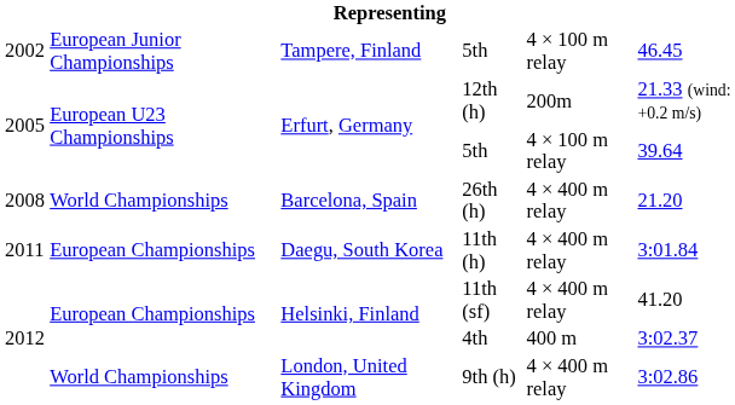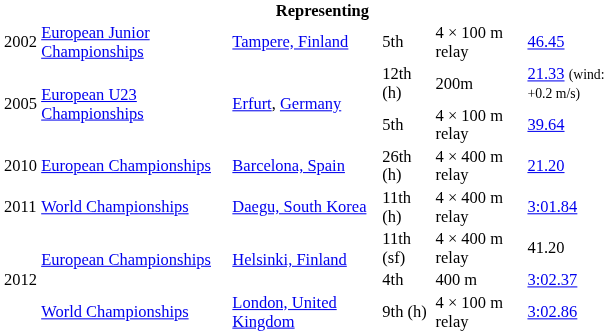26th (h) | column 1: 2008 -> 2010
26th (h) | column 2: World Championships -> European Championships
11th (h) | column 2: European Championships -> World Championships
9th (h) | column 5: 4 × 400 m relay -> 4 × 100 m relay
